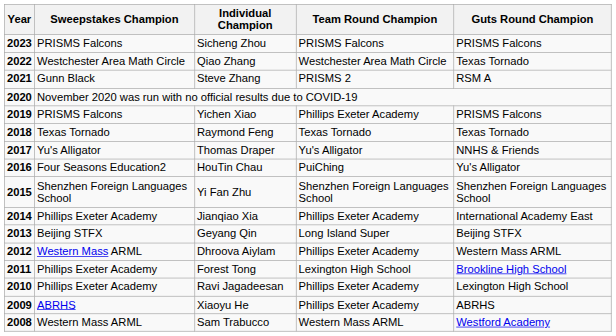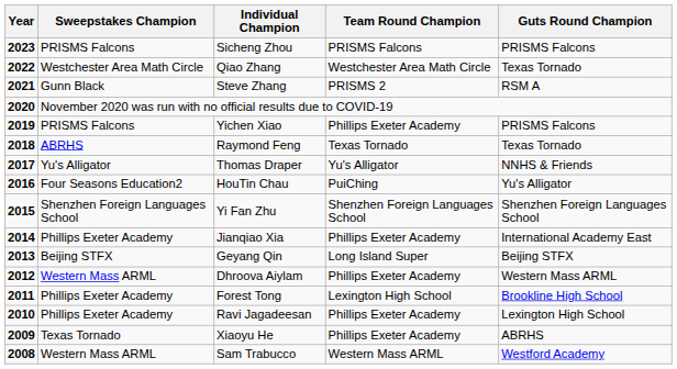Raymond Feng | Sweepstakes Champion: Texas Tornado -> ABRHS
Xiaoyu He | Sweepstakes Champion: ABRHS -> Texas Tornado
